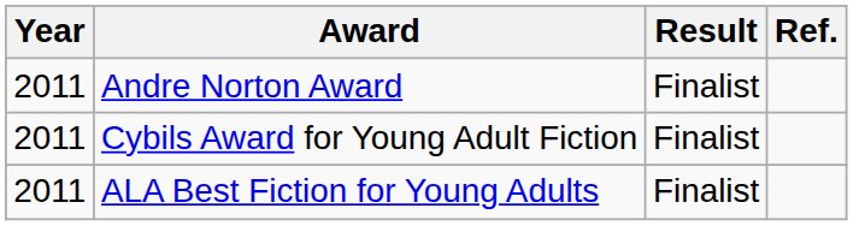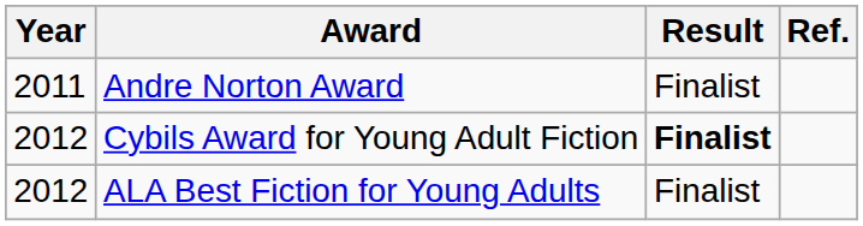Cybils Award for Young Adult Fiction | Year: 2011 -> 2012
Cybils Award for Young Adult Fiction | Result: normal -> bold
ALA Best Fiction for Young Adults | Year: 2011 -> 2012
